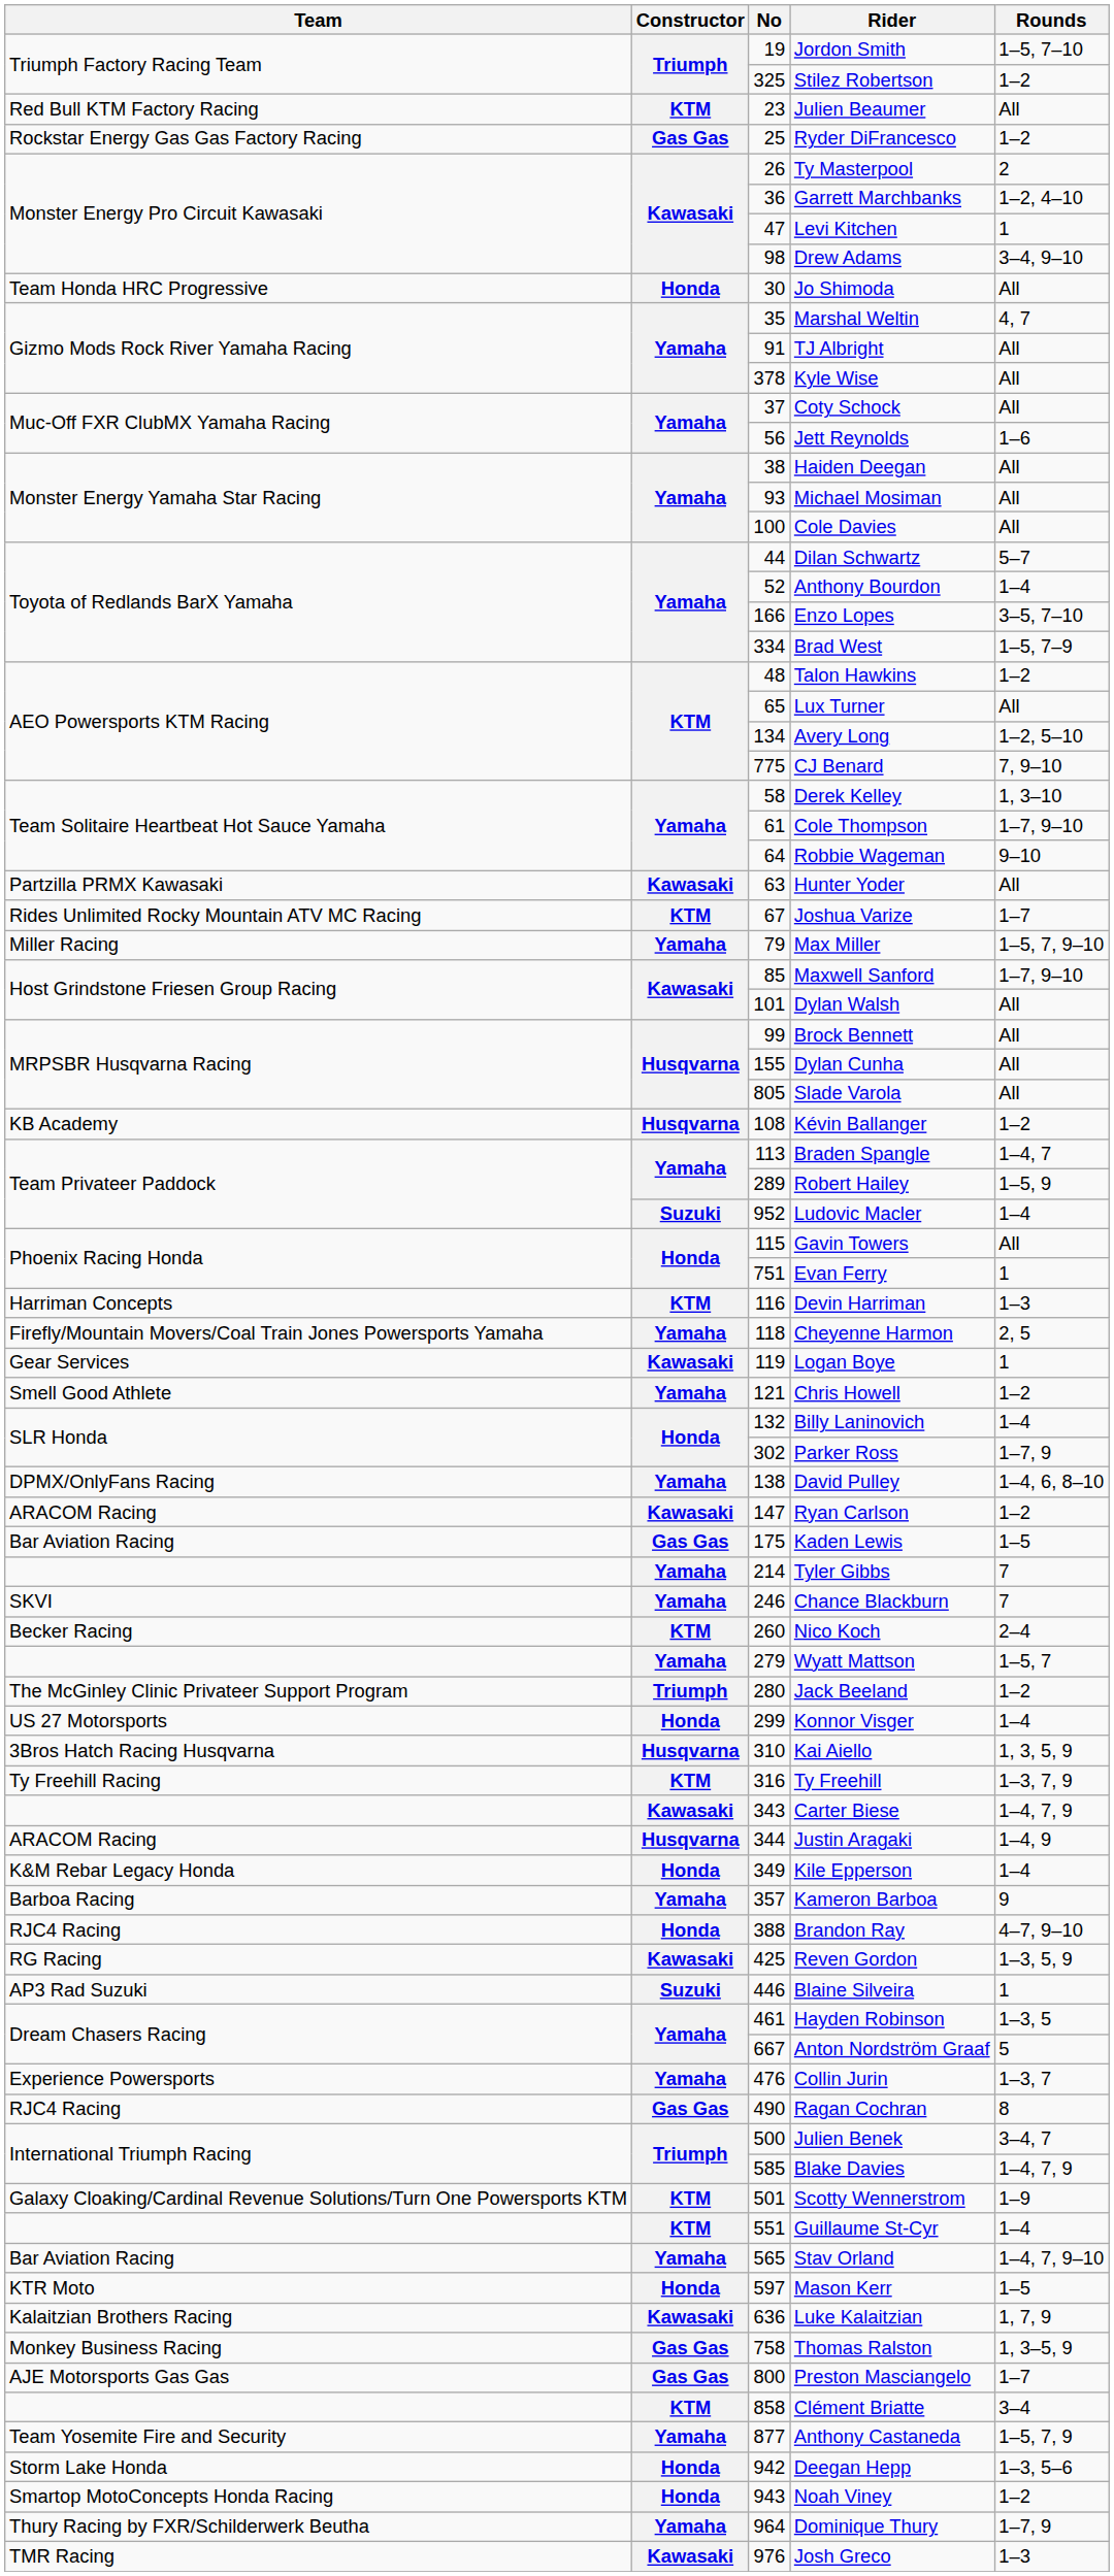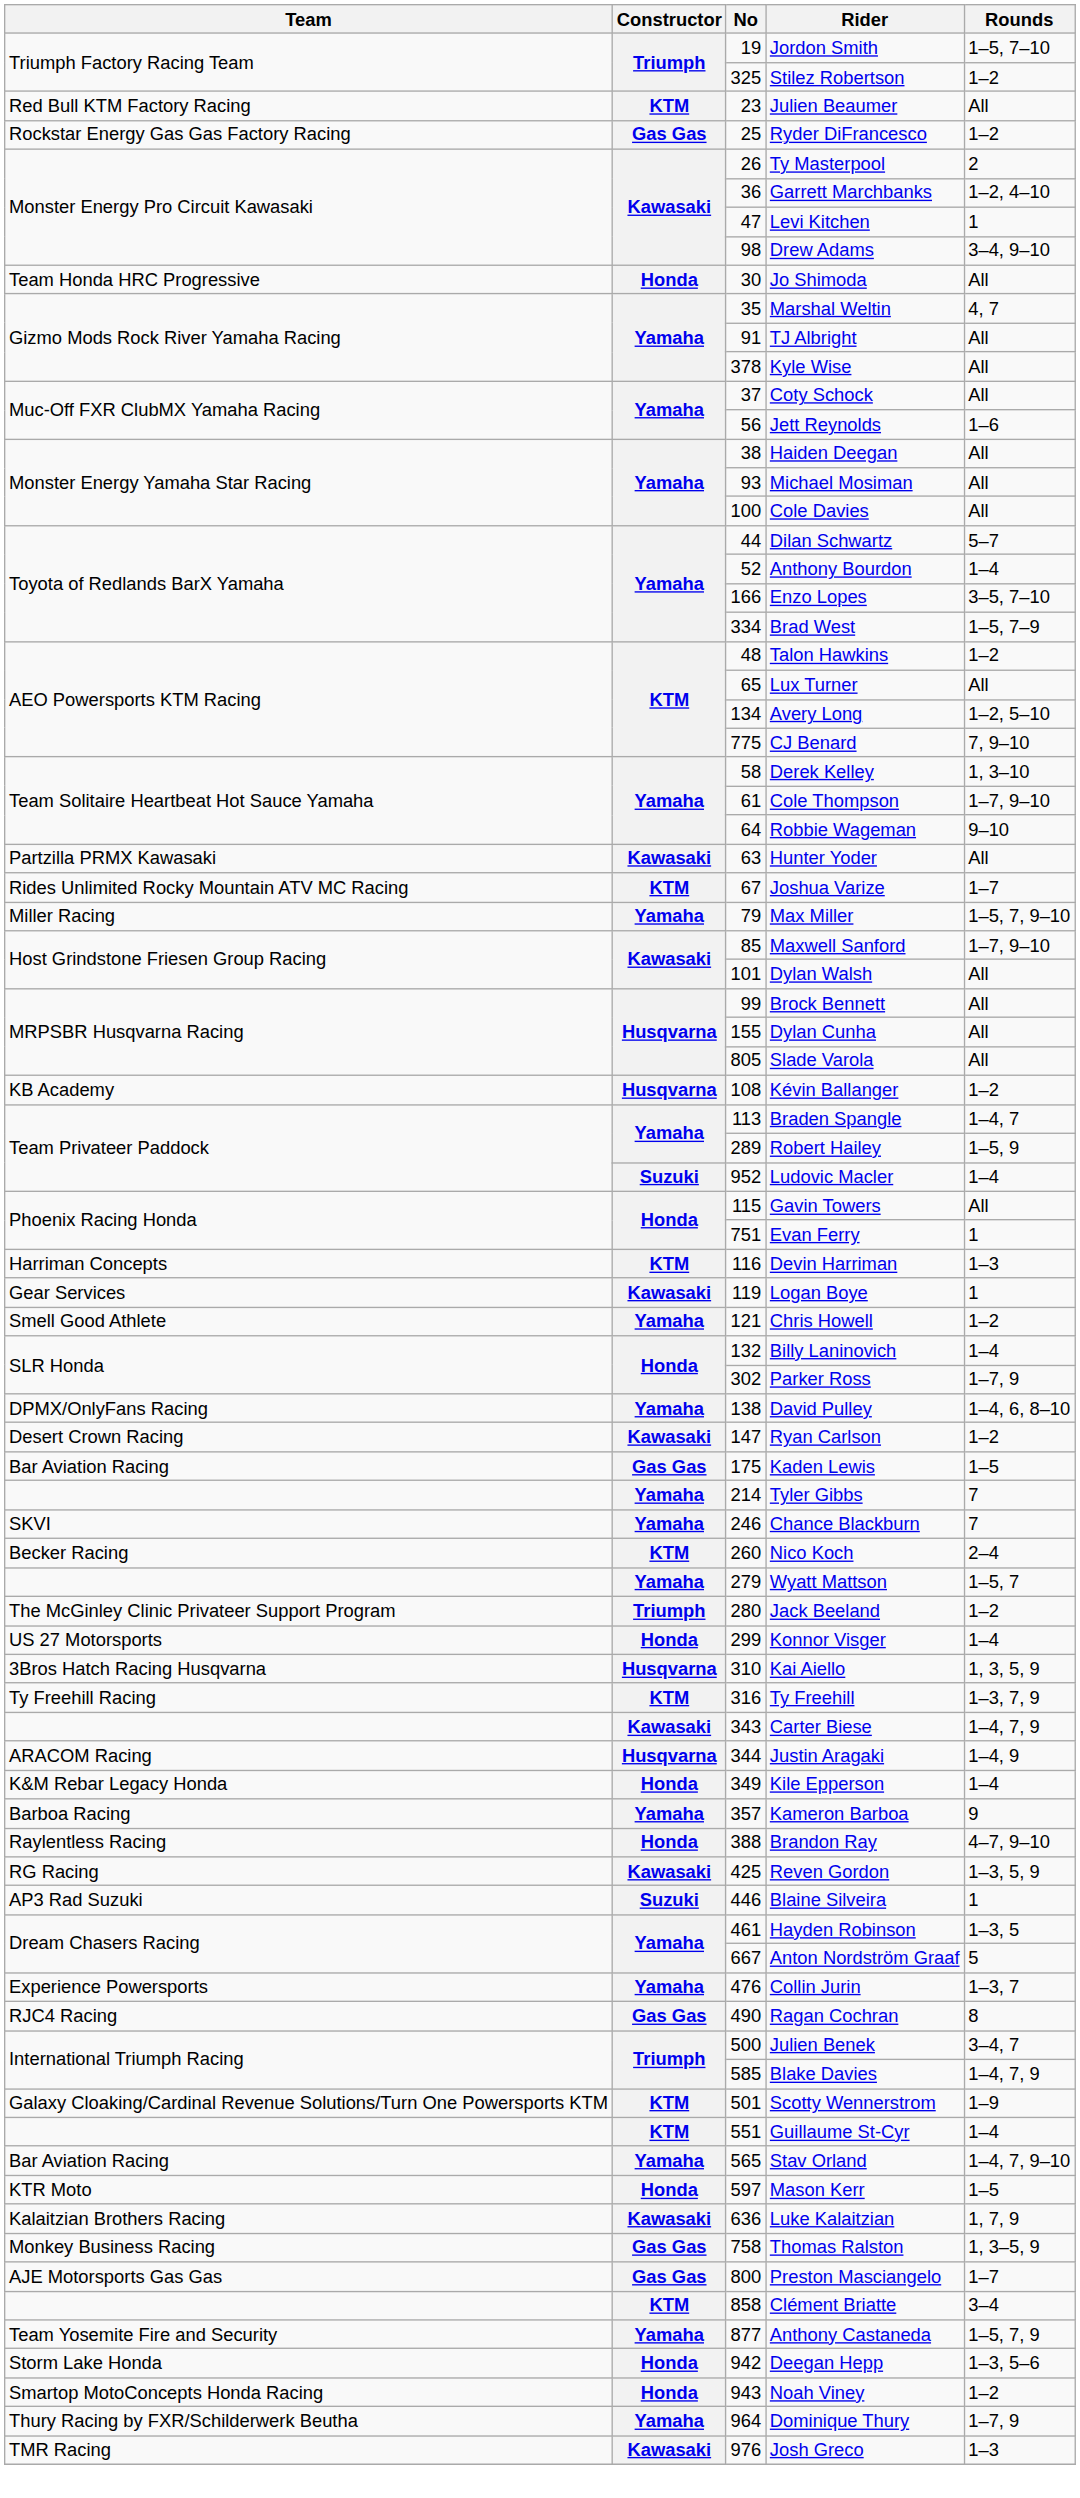- row: Firefly/Mountain Movers/Coal Train Jones Powersports Yamaha | Yamaha | 118 | Cheyenne Harmon | 2, 5
Ryan Carlson | Team: ARACOM Racing -> Desert Crown Racing
Brandon Ray | Team: RJC4 Racing -> Raylentless Racing
